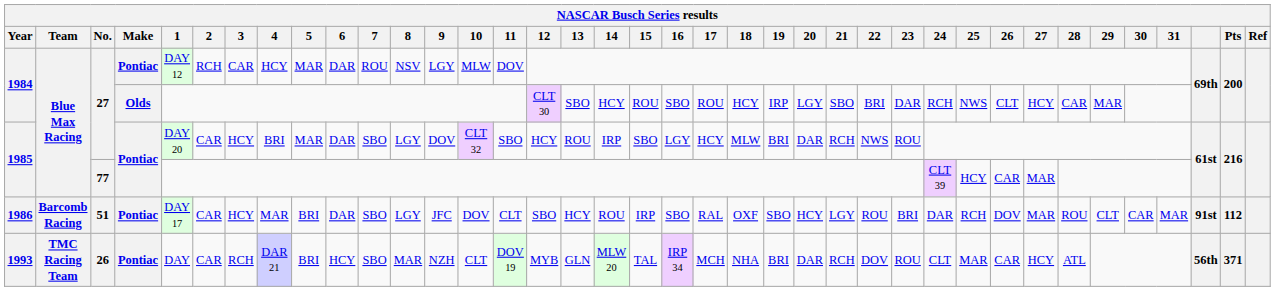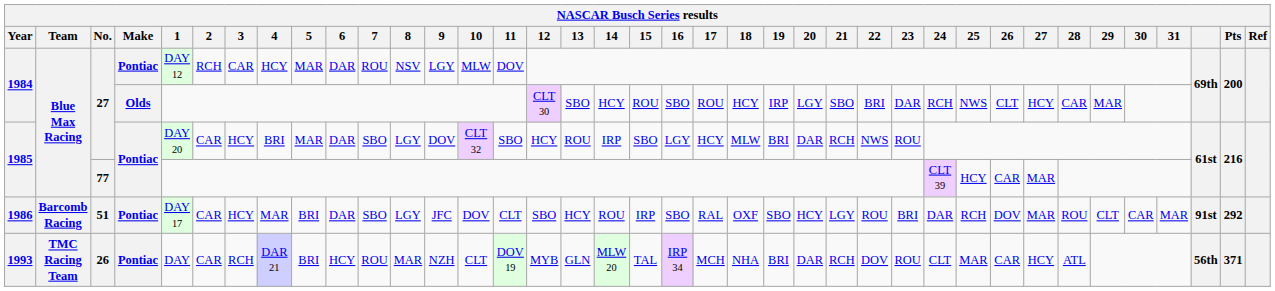1986 | Pts: 112 -> 292
1993 | 7: SBO -> ROU
